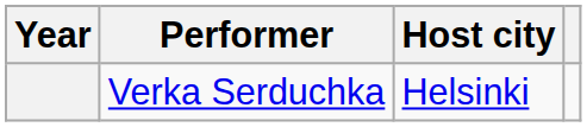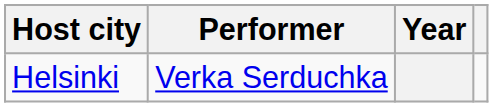columns swapped: Year <-> Host city
